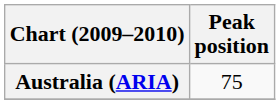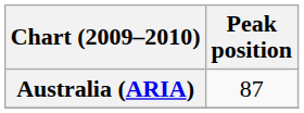Australia (ARIA) | Peak position: 75 -> 87
